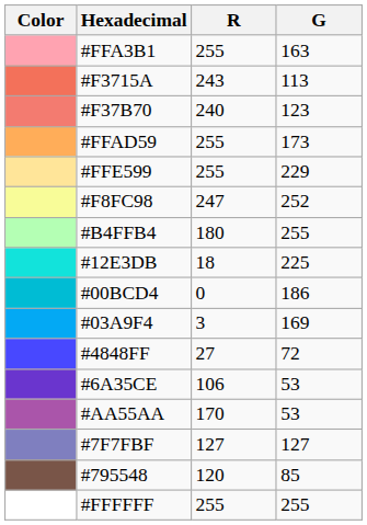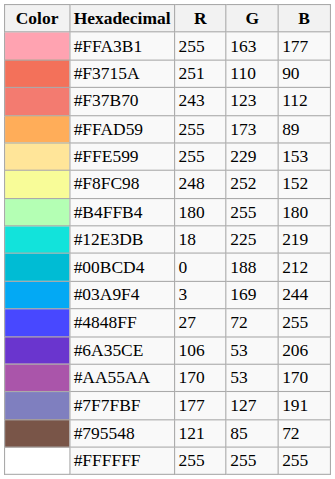+ column: B | 177 | 90 | 112 | 89 | 153 | 152 | 180 | 219 | 212 | 244 | 255 | 206 | 170 | 191 | 72 | 255
#F3715A | R: 243 -> 251
#F3715A | G: 113 -> 110
#F37B70 | R: 240 -> 243
#F8FC98 | R: 247 -> 248
#00BCD4 | G: 186 -> 188
#7F7FBF | R: 127 -> 177
#795548 | R: 120 -> 121
